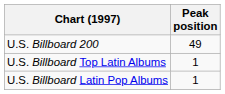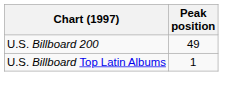- row: U.S. Billboard Latin Pop Albums | 1
